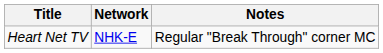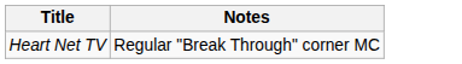- column: Network | NHK-E
